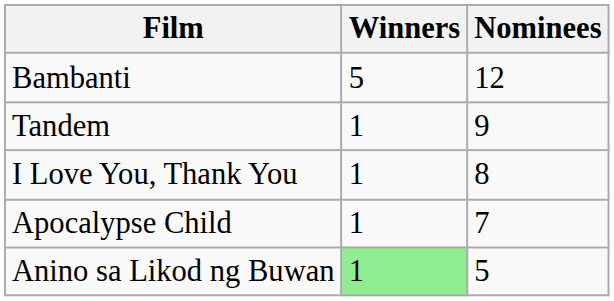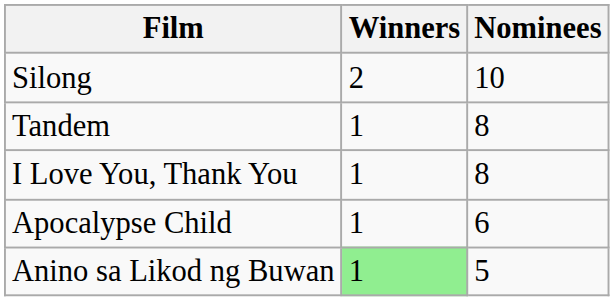- row: Bambanti | 5 | 12
+ row: Silong | 2 | 10
Tandem | Nominees: 9 -> 8
Apocalypse Child | Nominees: 7 -> 6
